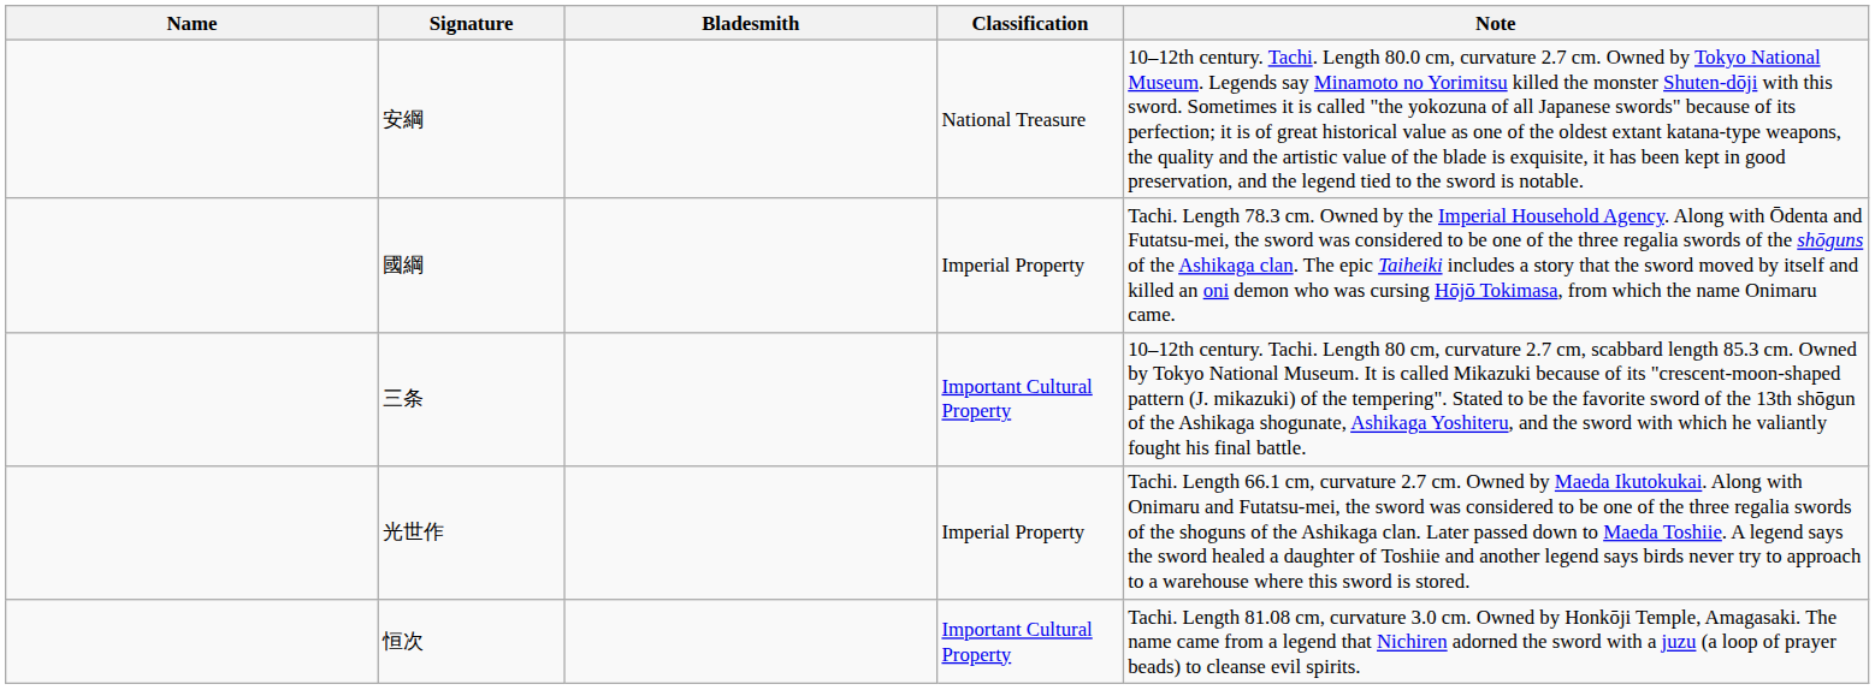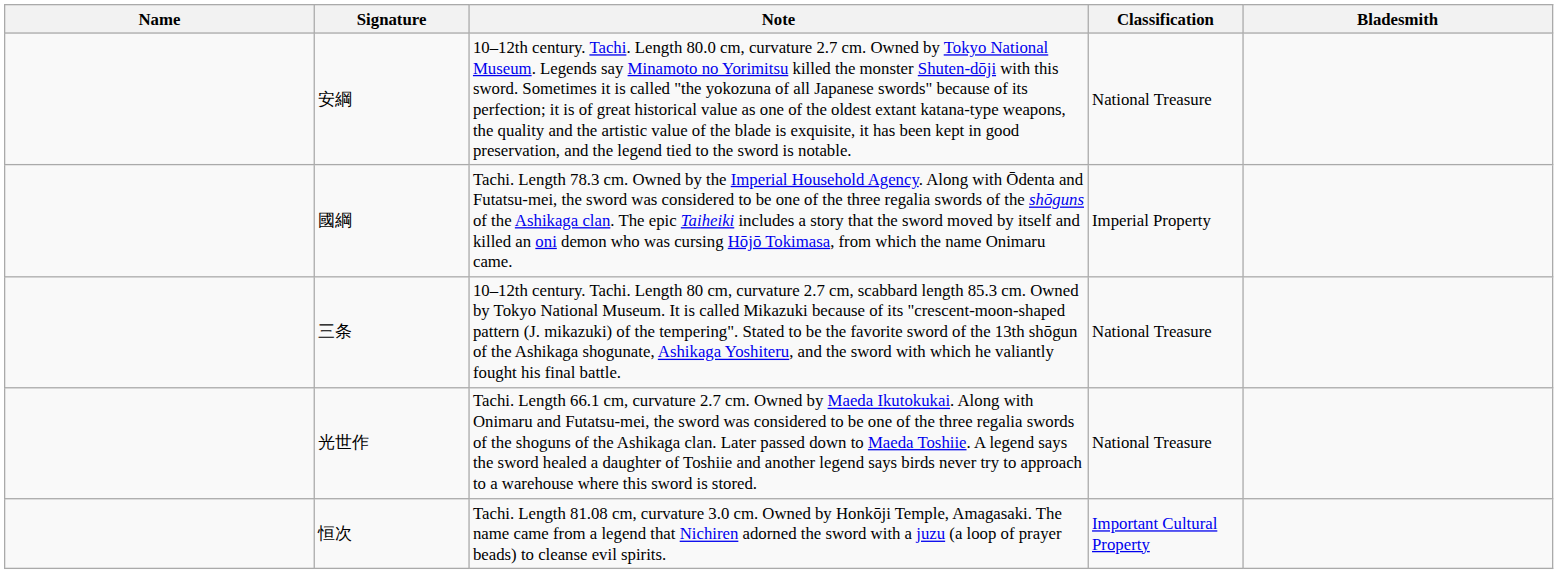columns swapped: Bladesmith <-> Note
三条 | Classification: Important Cultural Property -> National Treasure
光世作 | Classification: Imperial Property -> National Treasure
